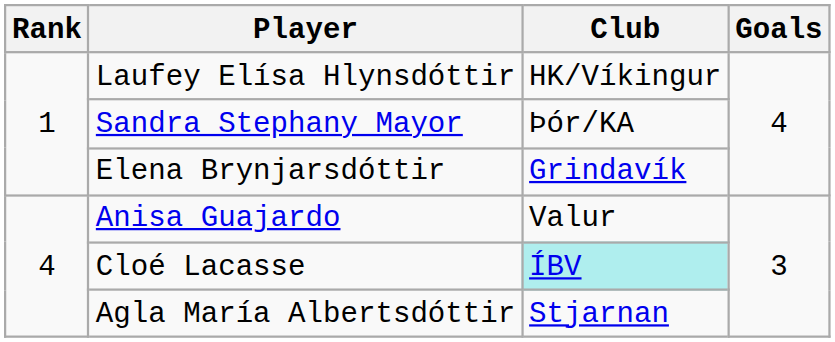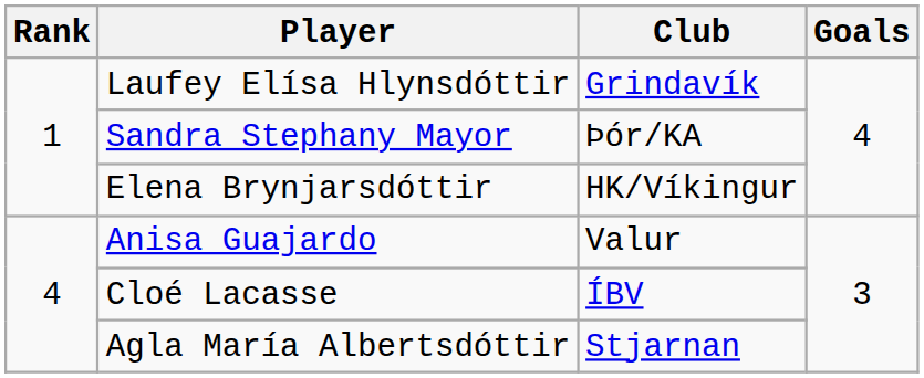Laufey Elísa Hlynsdóttir | Club: HK/Víkingur -> Grindavík
Elena Brynjarsdóttir | Club: Grindavík -> HK/Víkingur
Cloé Lacasse | Club: paleturquoise background -> no background
